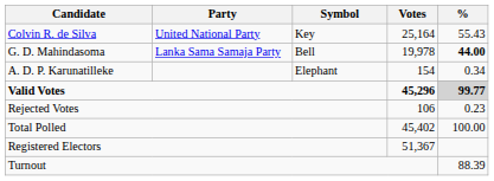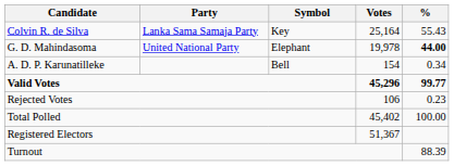Colvin R. de Silva | Party: United National Party -> Lanka Sama Samaja Party
G. D. Mahindasoma | Party: Lanka Sama Samaja Party -> United National Party
G. D. Mahindasoma | Symbol: Bell -> Elephant
A. D. P. Karunatilleke | Symbol: Elephant -> Bell
Valid Votes | %: lightgrey background -> no background
